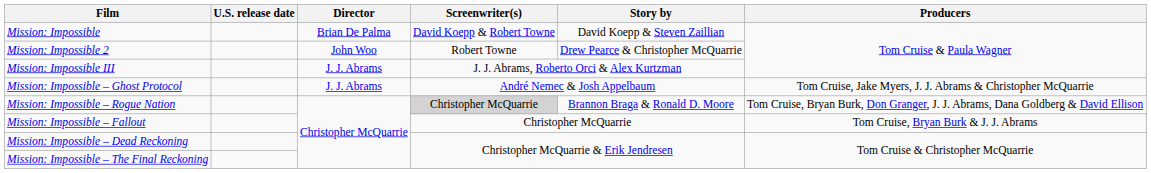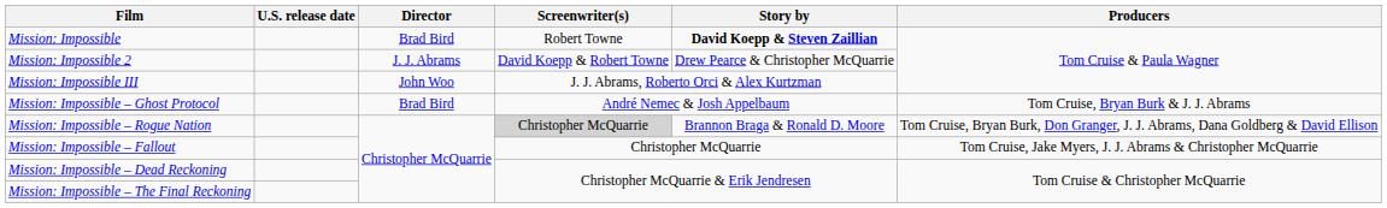Mission: Impossible | Director: Brian De Palma -> Brad Bird
Mission: Impossible | Screenwriter(s): David Koepp & Robert Towne -> Robert Towne
Mission: Impossible | Story by: normal -> bold
Mission: Impossible 2 | Director: John Woo -> J. J. Abrams
Mission: Impossible 2 | Screenwriter(s): Robert Towne -> David Koepp & Robert Towne
Mission: Impossible III | Director: J. J. Abrams -> John Woo
Mission: Impossible – Ghost Protocol | Director: J. J. Abrams -> Brad Bird
Mission: Impossible – Ghost Protocol | Producers: Tom Cruise, Jake Myers, J. J. Abrams & Christopher McQuarrie -> Tom Cruise, Bryan Burk & J. J. Abrams
Mission: Impossible – Fallout | Producers: Tom Cruise, Bryan Burk & J. J. Abrams -> Tom Cruise, Jake Myers, J. J. Abrams & Christopher McQuarrie
